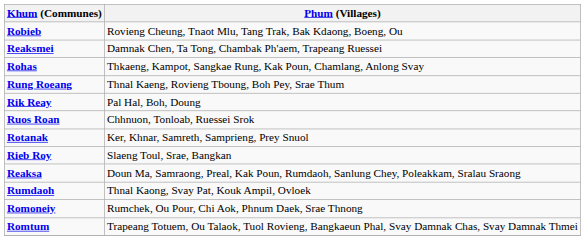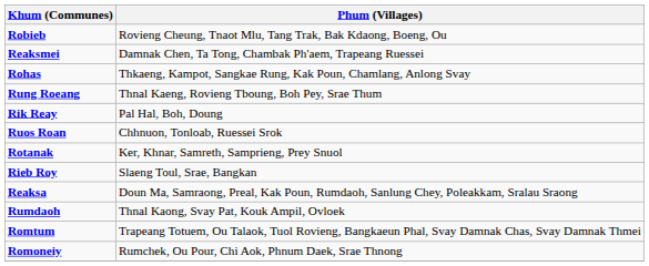rows swapped: Romtum <-> Romoneiy
